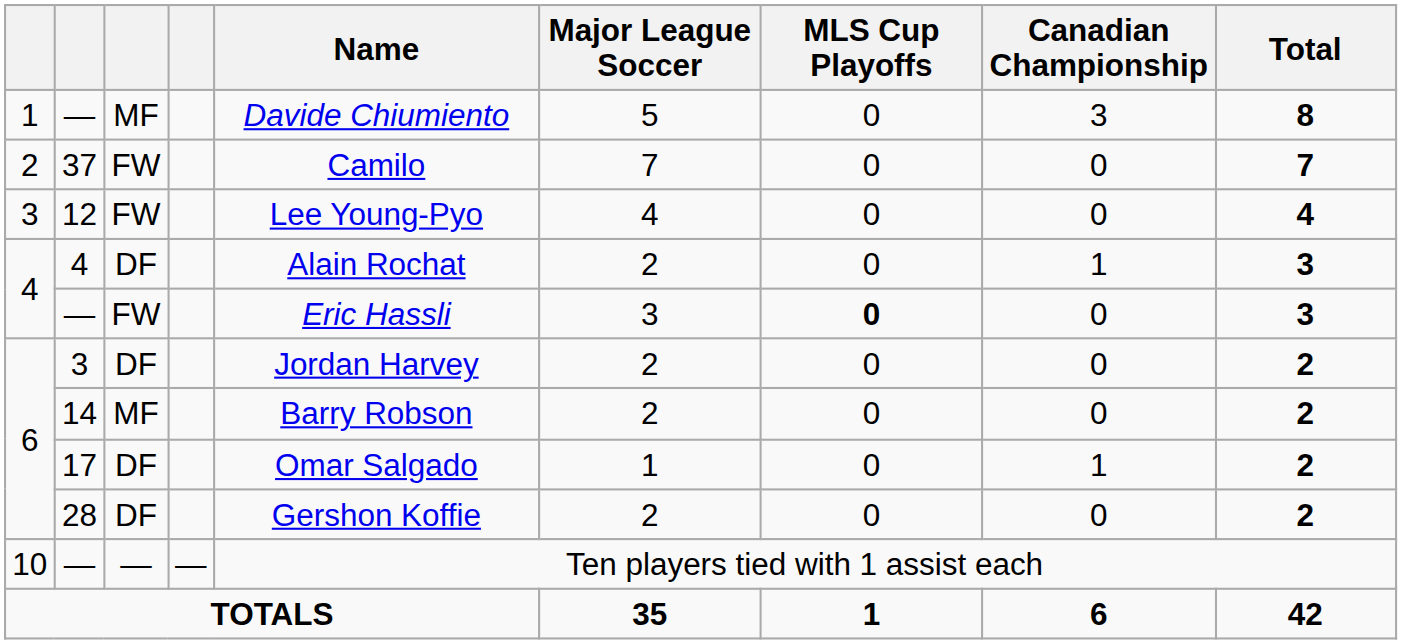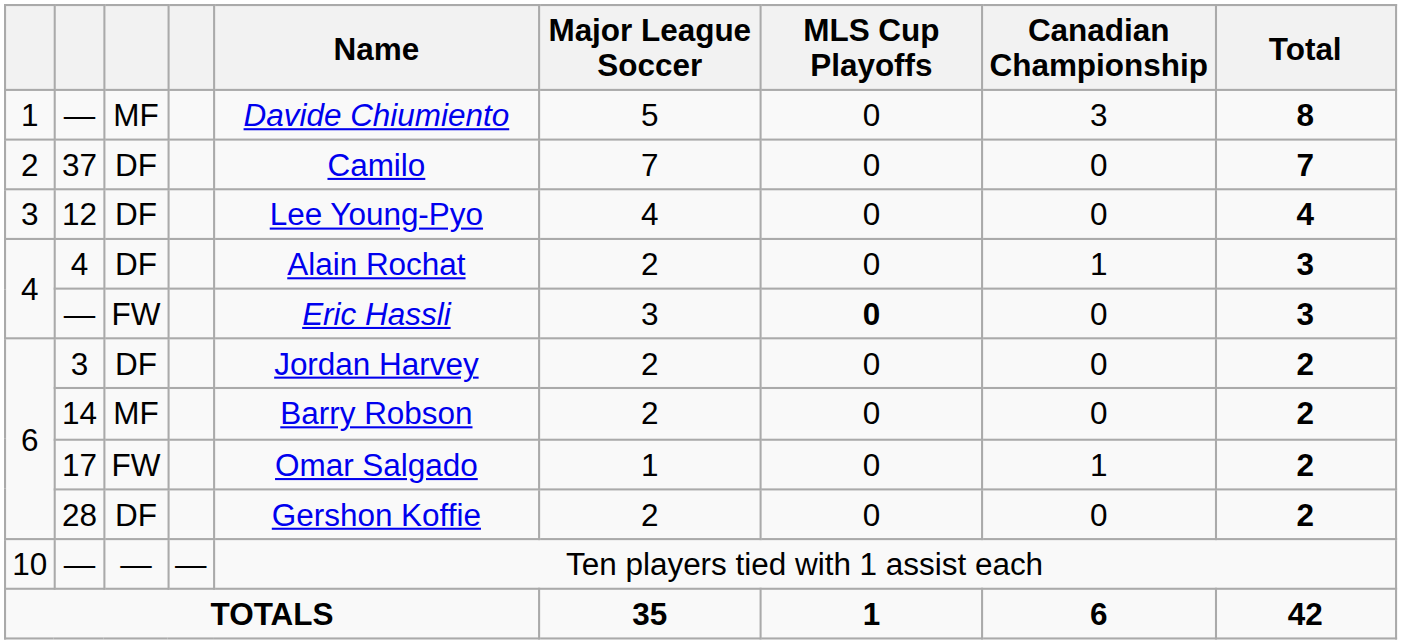37 | column 3: FW -> DF
12 | column 3: FW -> DF
17 | column 3: DF -> FW
